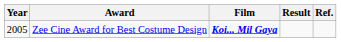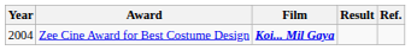Zee Cine Award for Best Costume Design | Year: 2005 -> 2004
